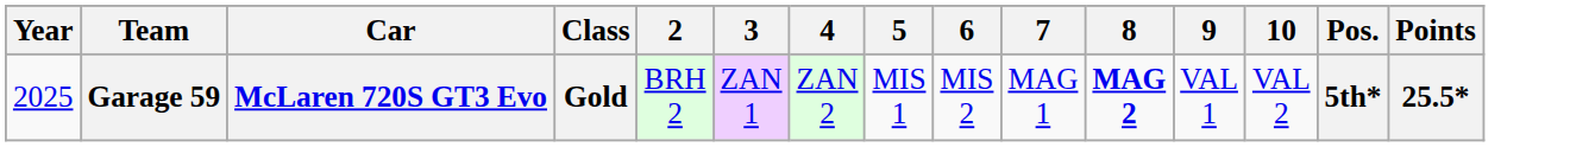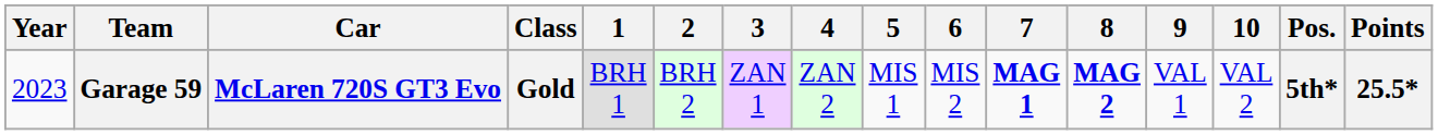+ column: 1 | BRH 1
Garage 59 | Year: 2025 -> 2023
Garage 59 | 7: normal -> bold
